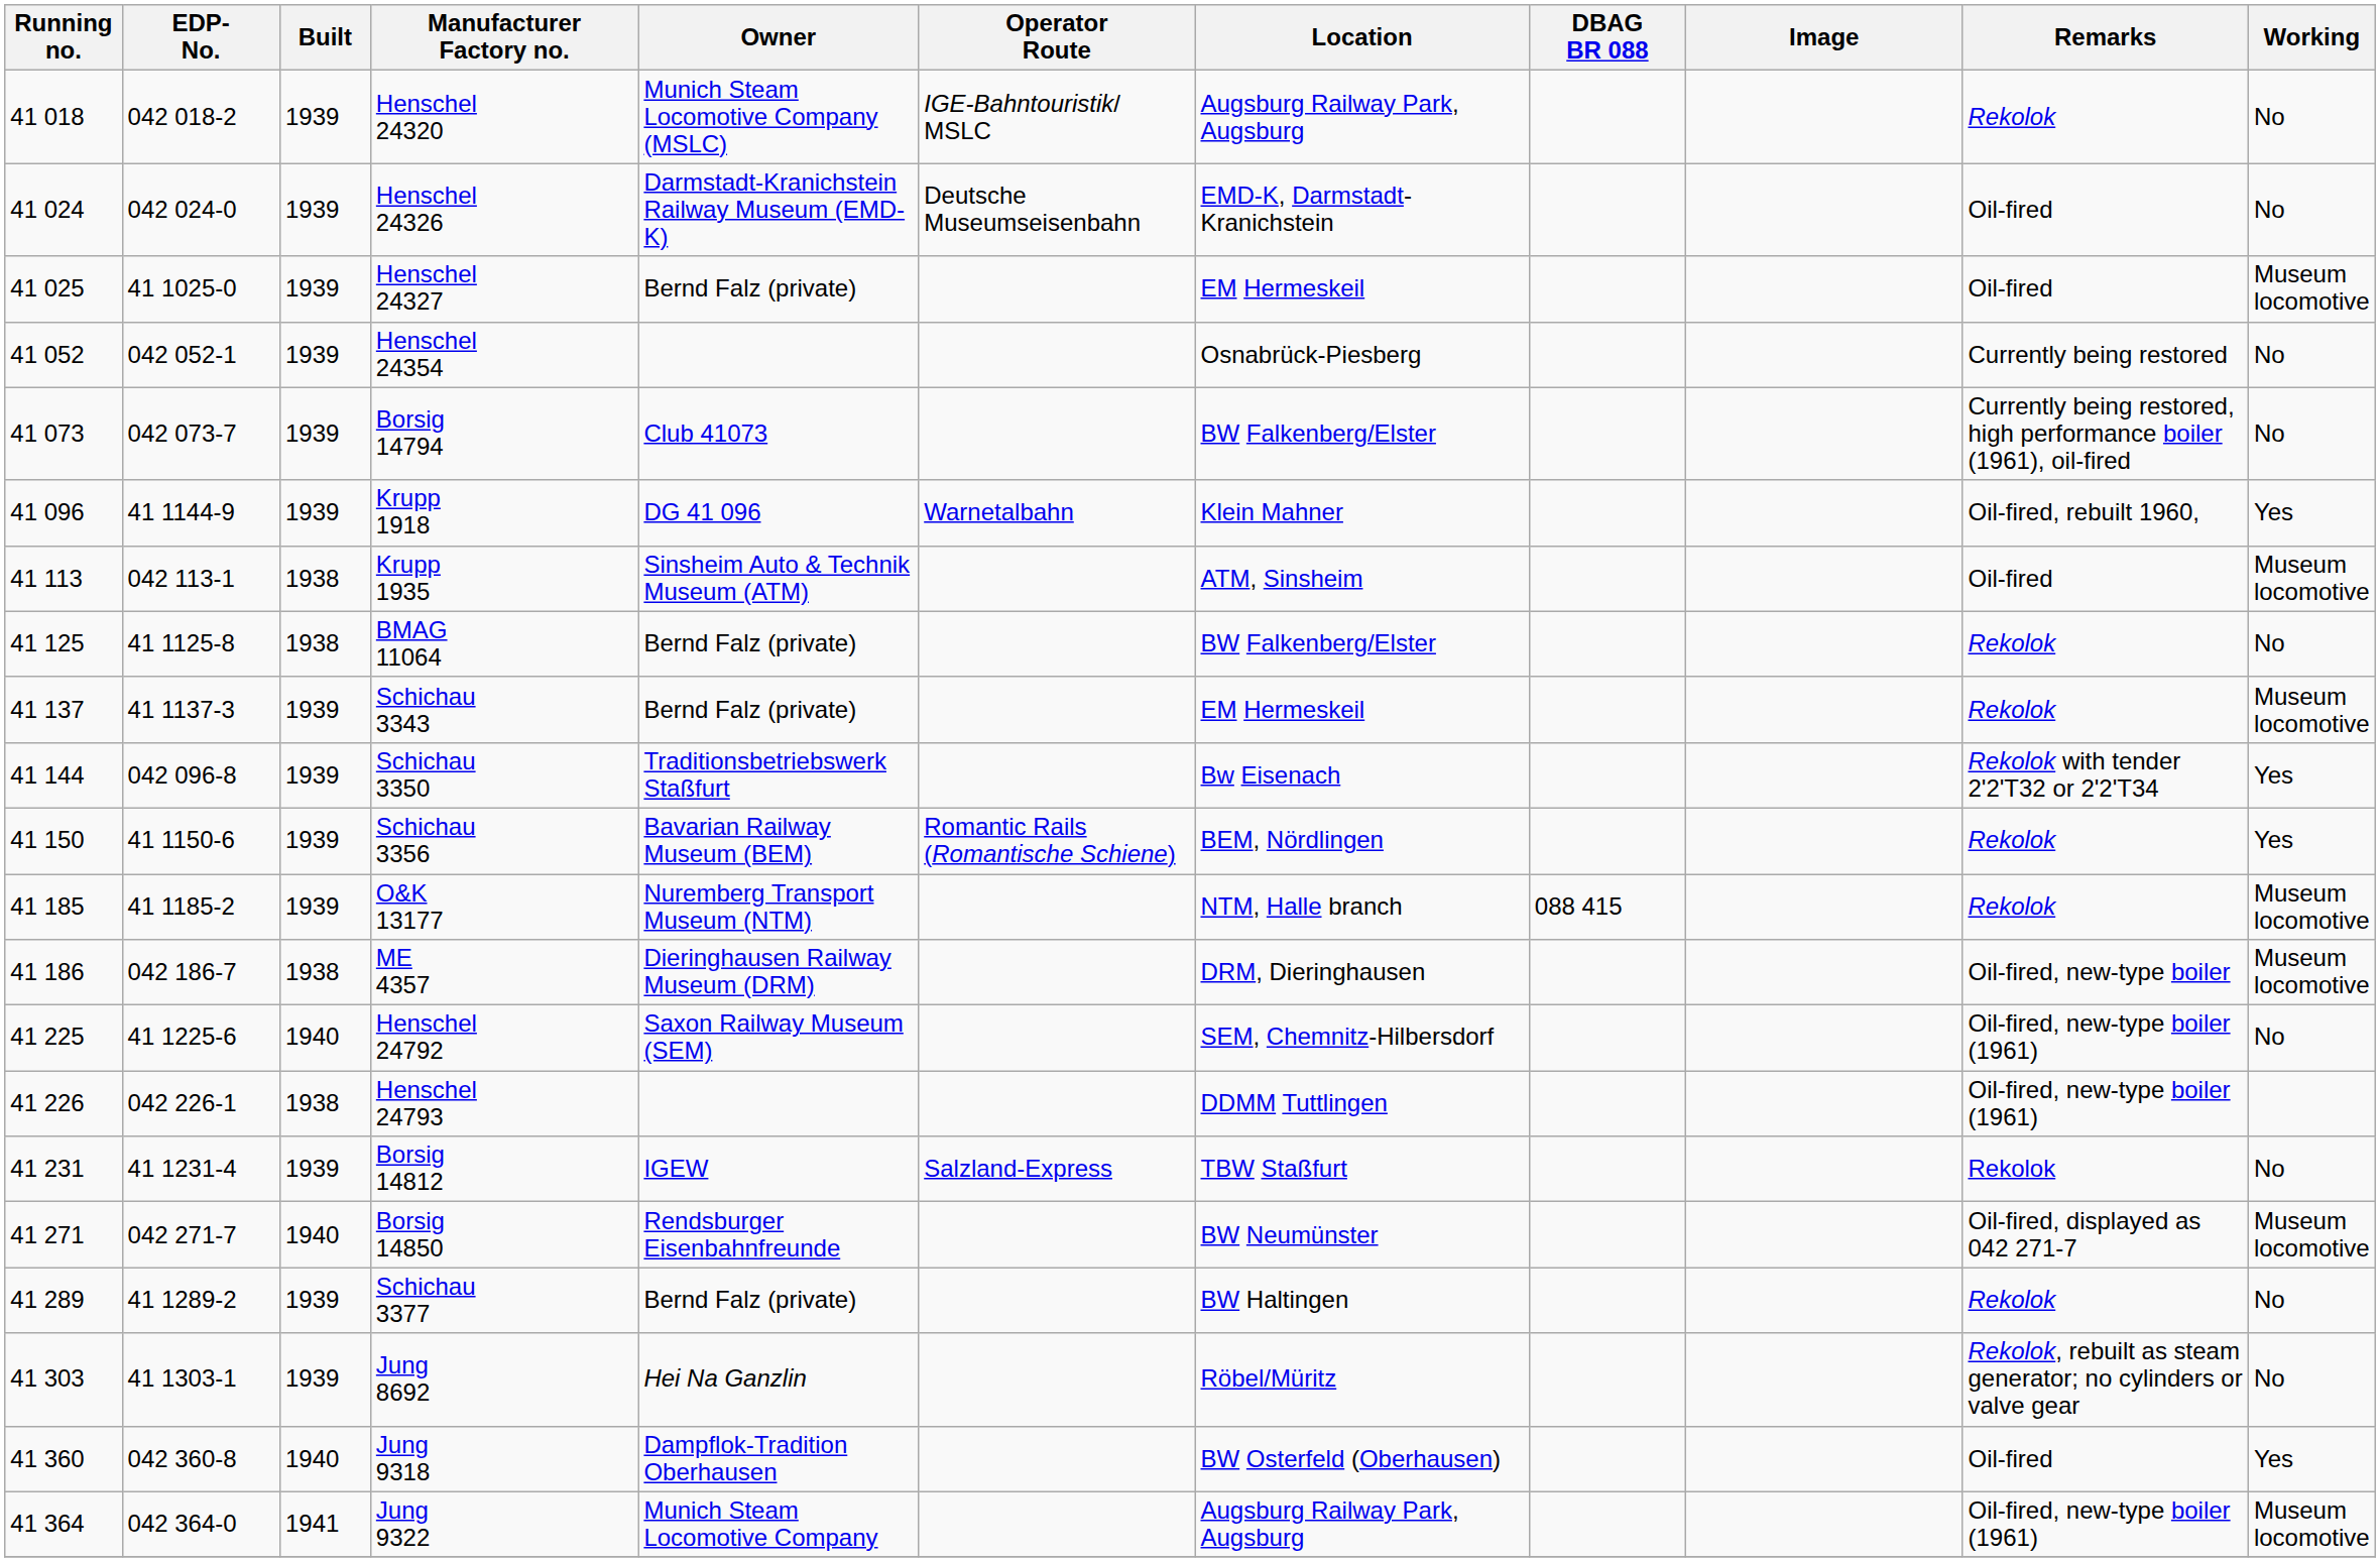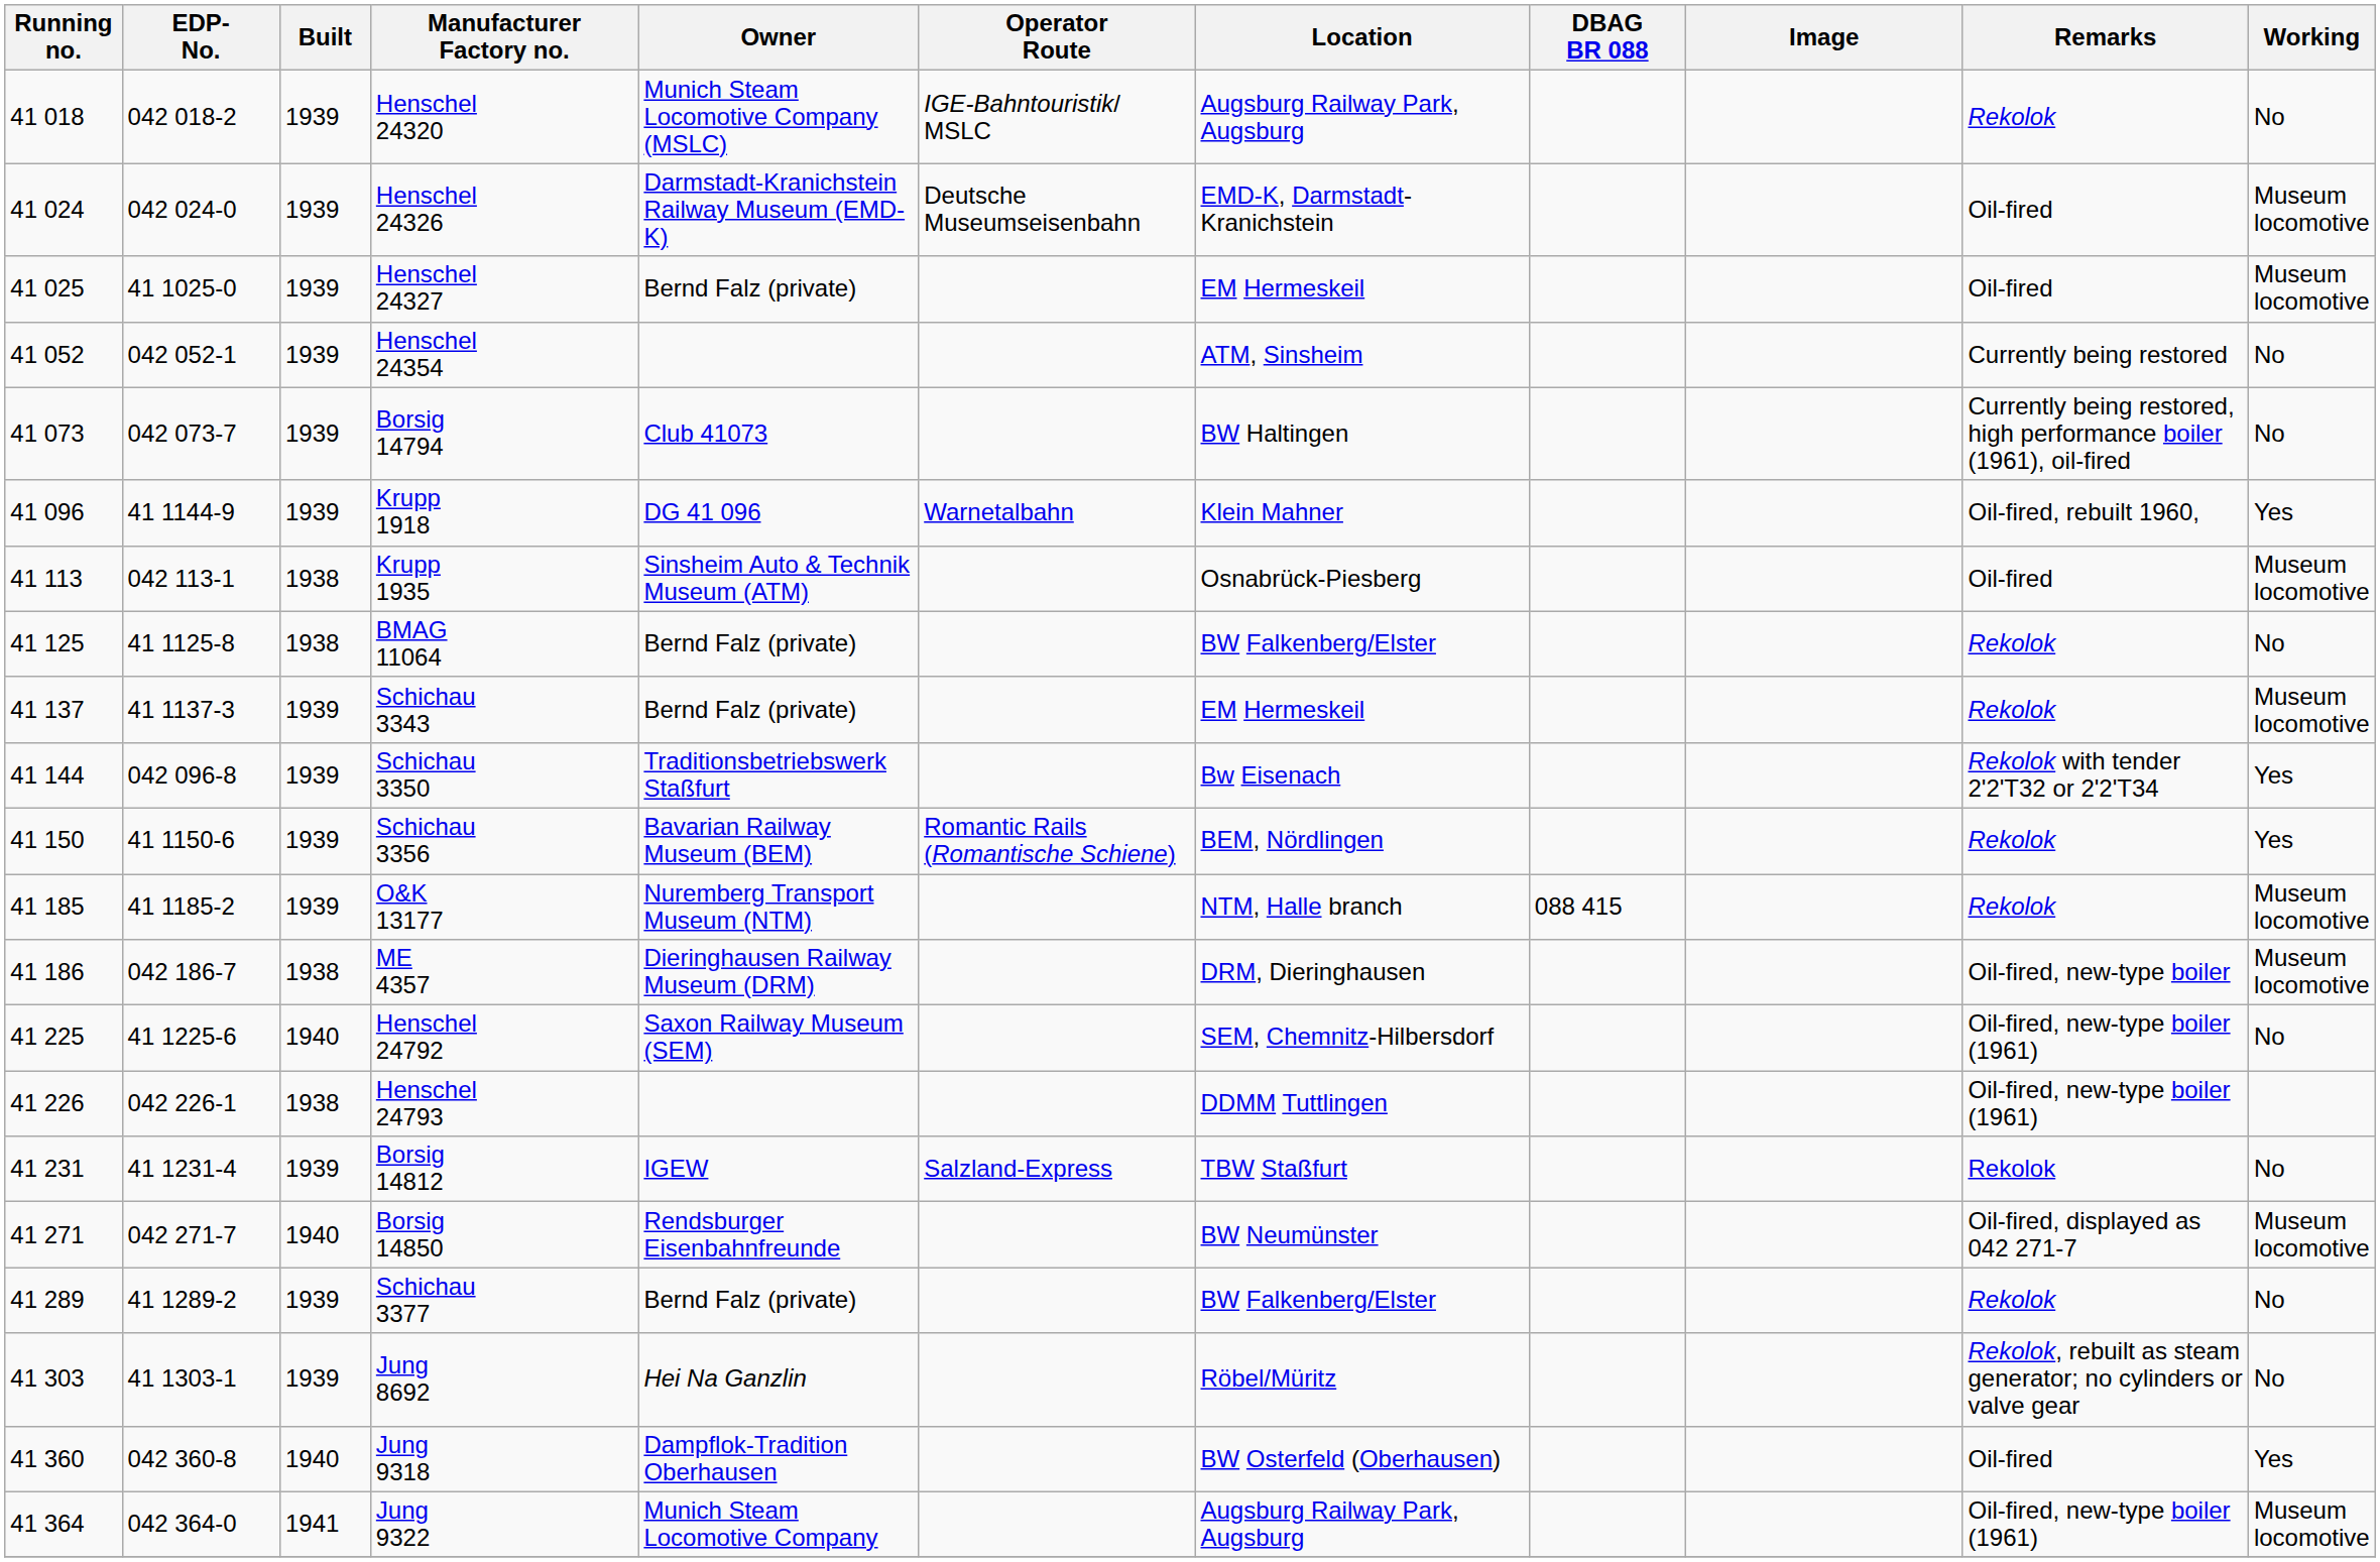Henschel 24326 | Working: No -> Museum locomotive
Henschel 24354 | Location: Osnabrück-Piesberg -> ATM, Sinsheim
Borsig 14794 | Location: BW Falkenberg/Elster -> BW Haltingen
Krupp 1935 | Location: ATM, Sinsheim -> Osnabrück-Piesberg
Schichau 3377 | Location: BW Haltingen -> BW Falkenberg/Elster
